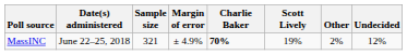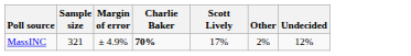- column: Date(s) administered | June 22–25, 2018
MassINC | Scott Lively: 19% -> 17%
